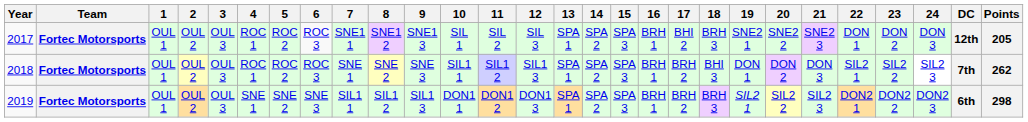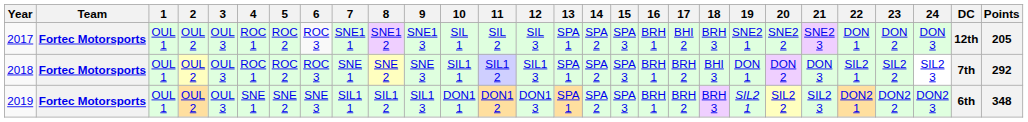2018 | Points: 262 -> 292
2019 | Points: 298 -> 348
